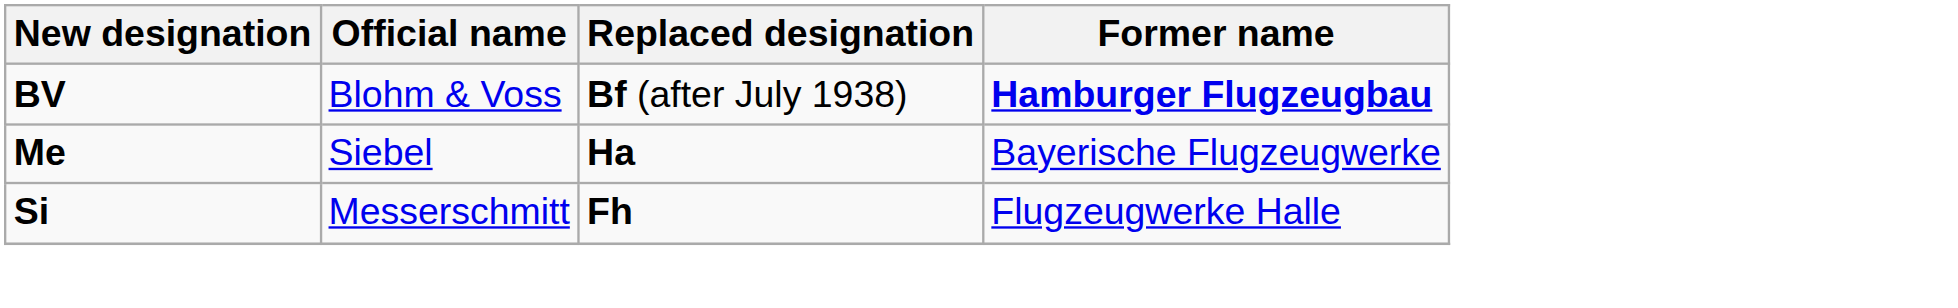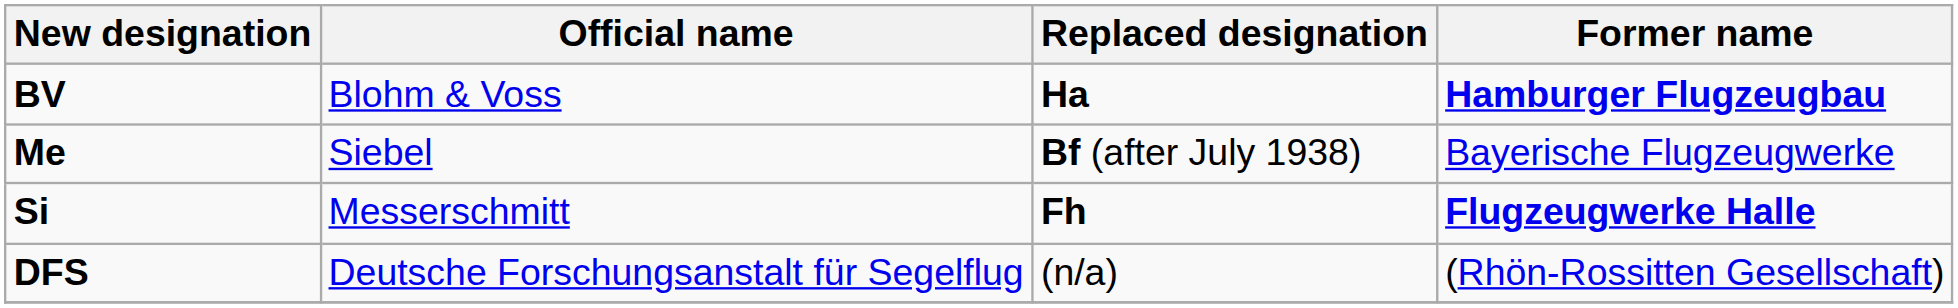BV | Replaced designation: Bf (after July 1938) -> Ha
Me | Replaced designation: Ha -> Bf (after July 1938)
Si | Former name: normal -> bold
+ row: DFS | Deutsche Forschungsanstalt für Segelflug | (n/a) | (Rhön-Rossitten Gesellschaft)
